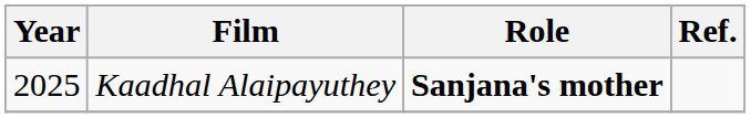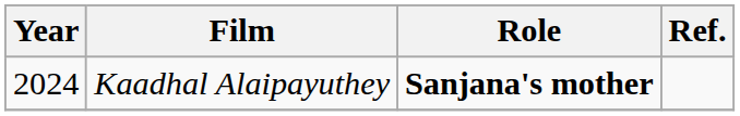Kaadhal Alaipayuthey | Year: 2025 -> 2024
